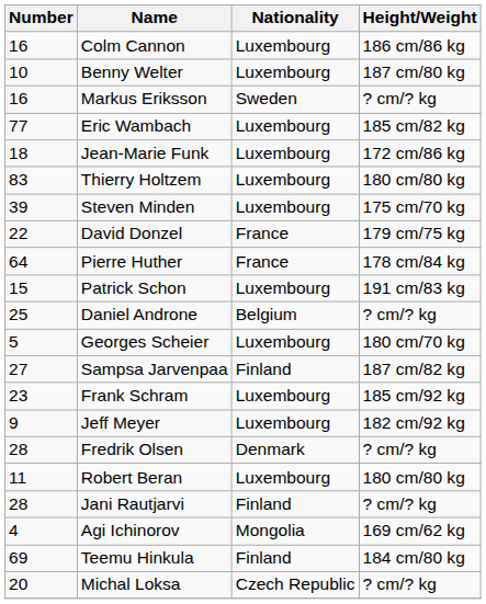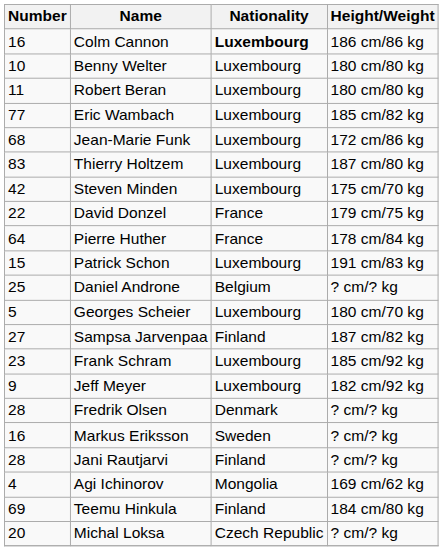Colm Cannon | Nationality: normal -> bold
Benny Welter | Height/Weight: 187 cm/80 kg -> 180 cm/80 kg
rows swapped: Robert Beran <-> Markus Eriksson
Jean-Marie Funk | Number: 18 -> 68
Thierry Holtzem | Height/Weight: 180 cm/80 kg -> 187 cm/80 kg
Steven Minden | Number: 39 -> 42
